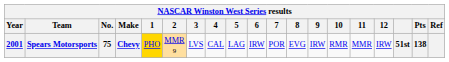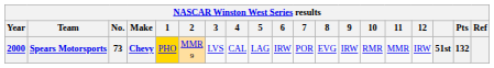Spears Motorsports | Year: 2001 -> 2000
Spears Motorsports | No.: 75 -> 73
Spears Motorsports | Pts: 138 -> 132
